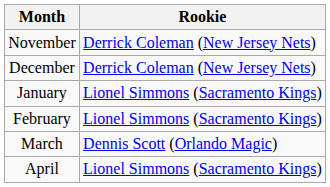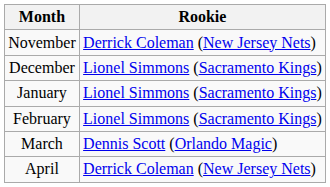December | Rookie: Derrick Coleman (New Jersey Nets) -> Lionel Simmons (Sacramento Kings)
April | Rookie: Lionel Simmons (Sacramento Kings) -> Derrick Coleman (New Jersey Nets)
